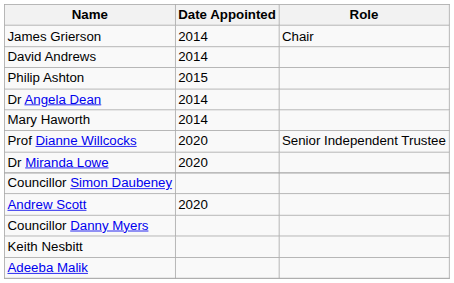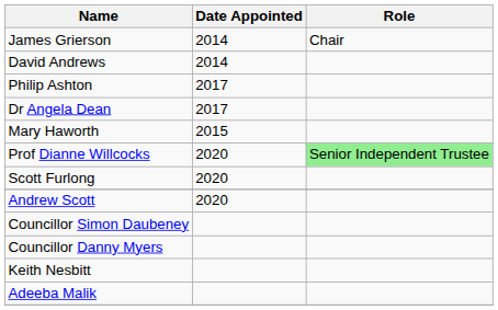Philip Ashton | Date Appointed: 2015 -> 2017
Dr Angela Dean | Date Appointed: 2014 -> 2017
Mary Haworth | Date Appointed: 2014 -> 2015
Prof Dianne Willcocks | Role: no background -> lightgreen background
- row: Dr Miranda Lowe | 2020
+ row: Scott Furlong | 2020
rows swapped: Andrew Scott <-> Councillor Simon Daubeney
